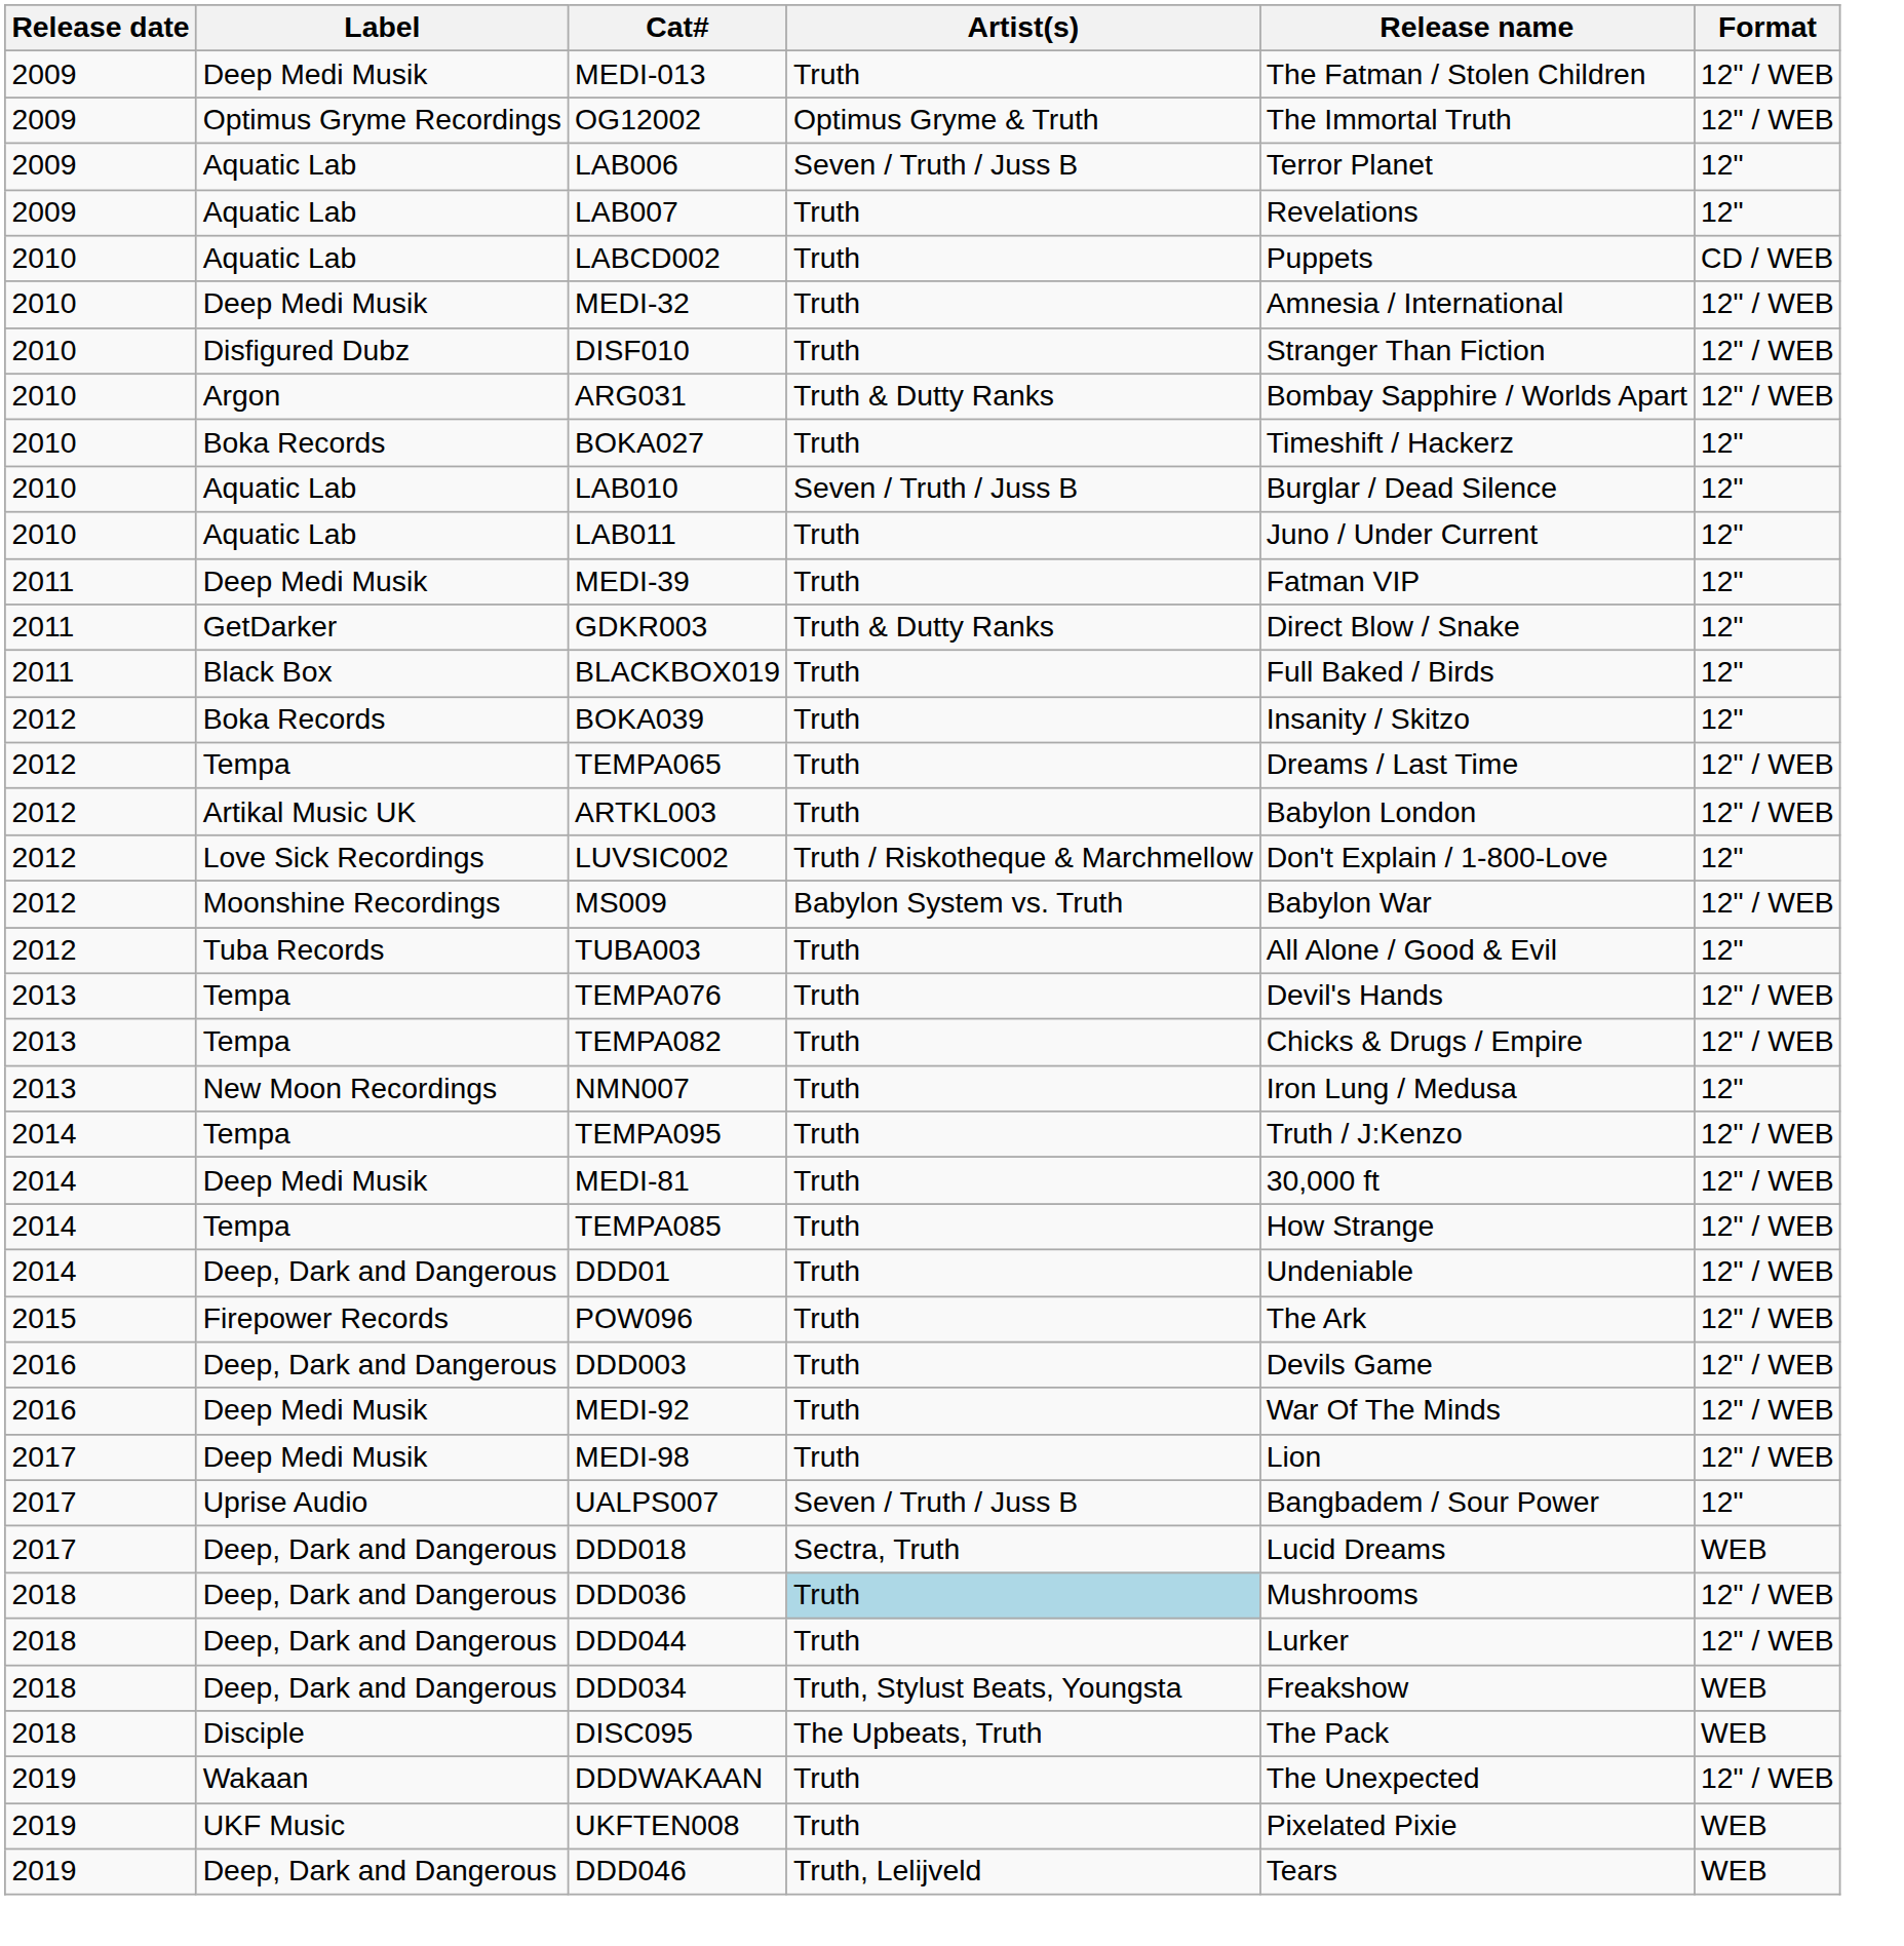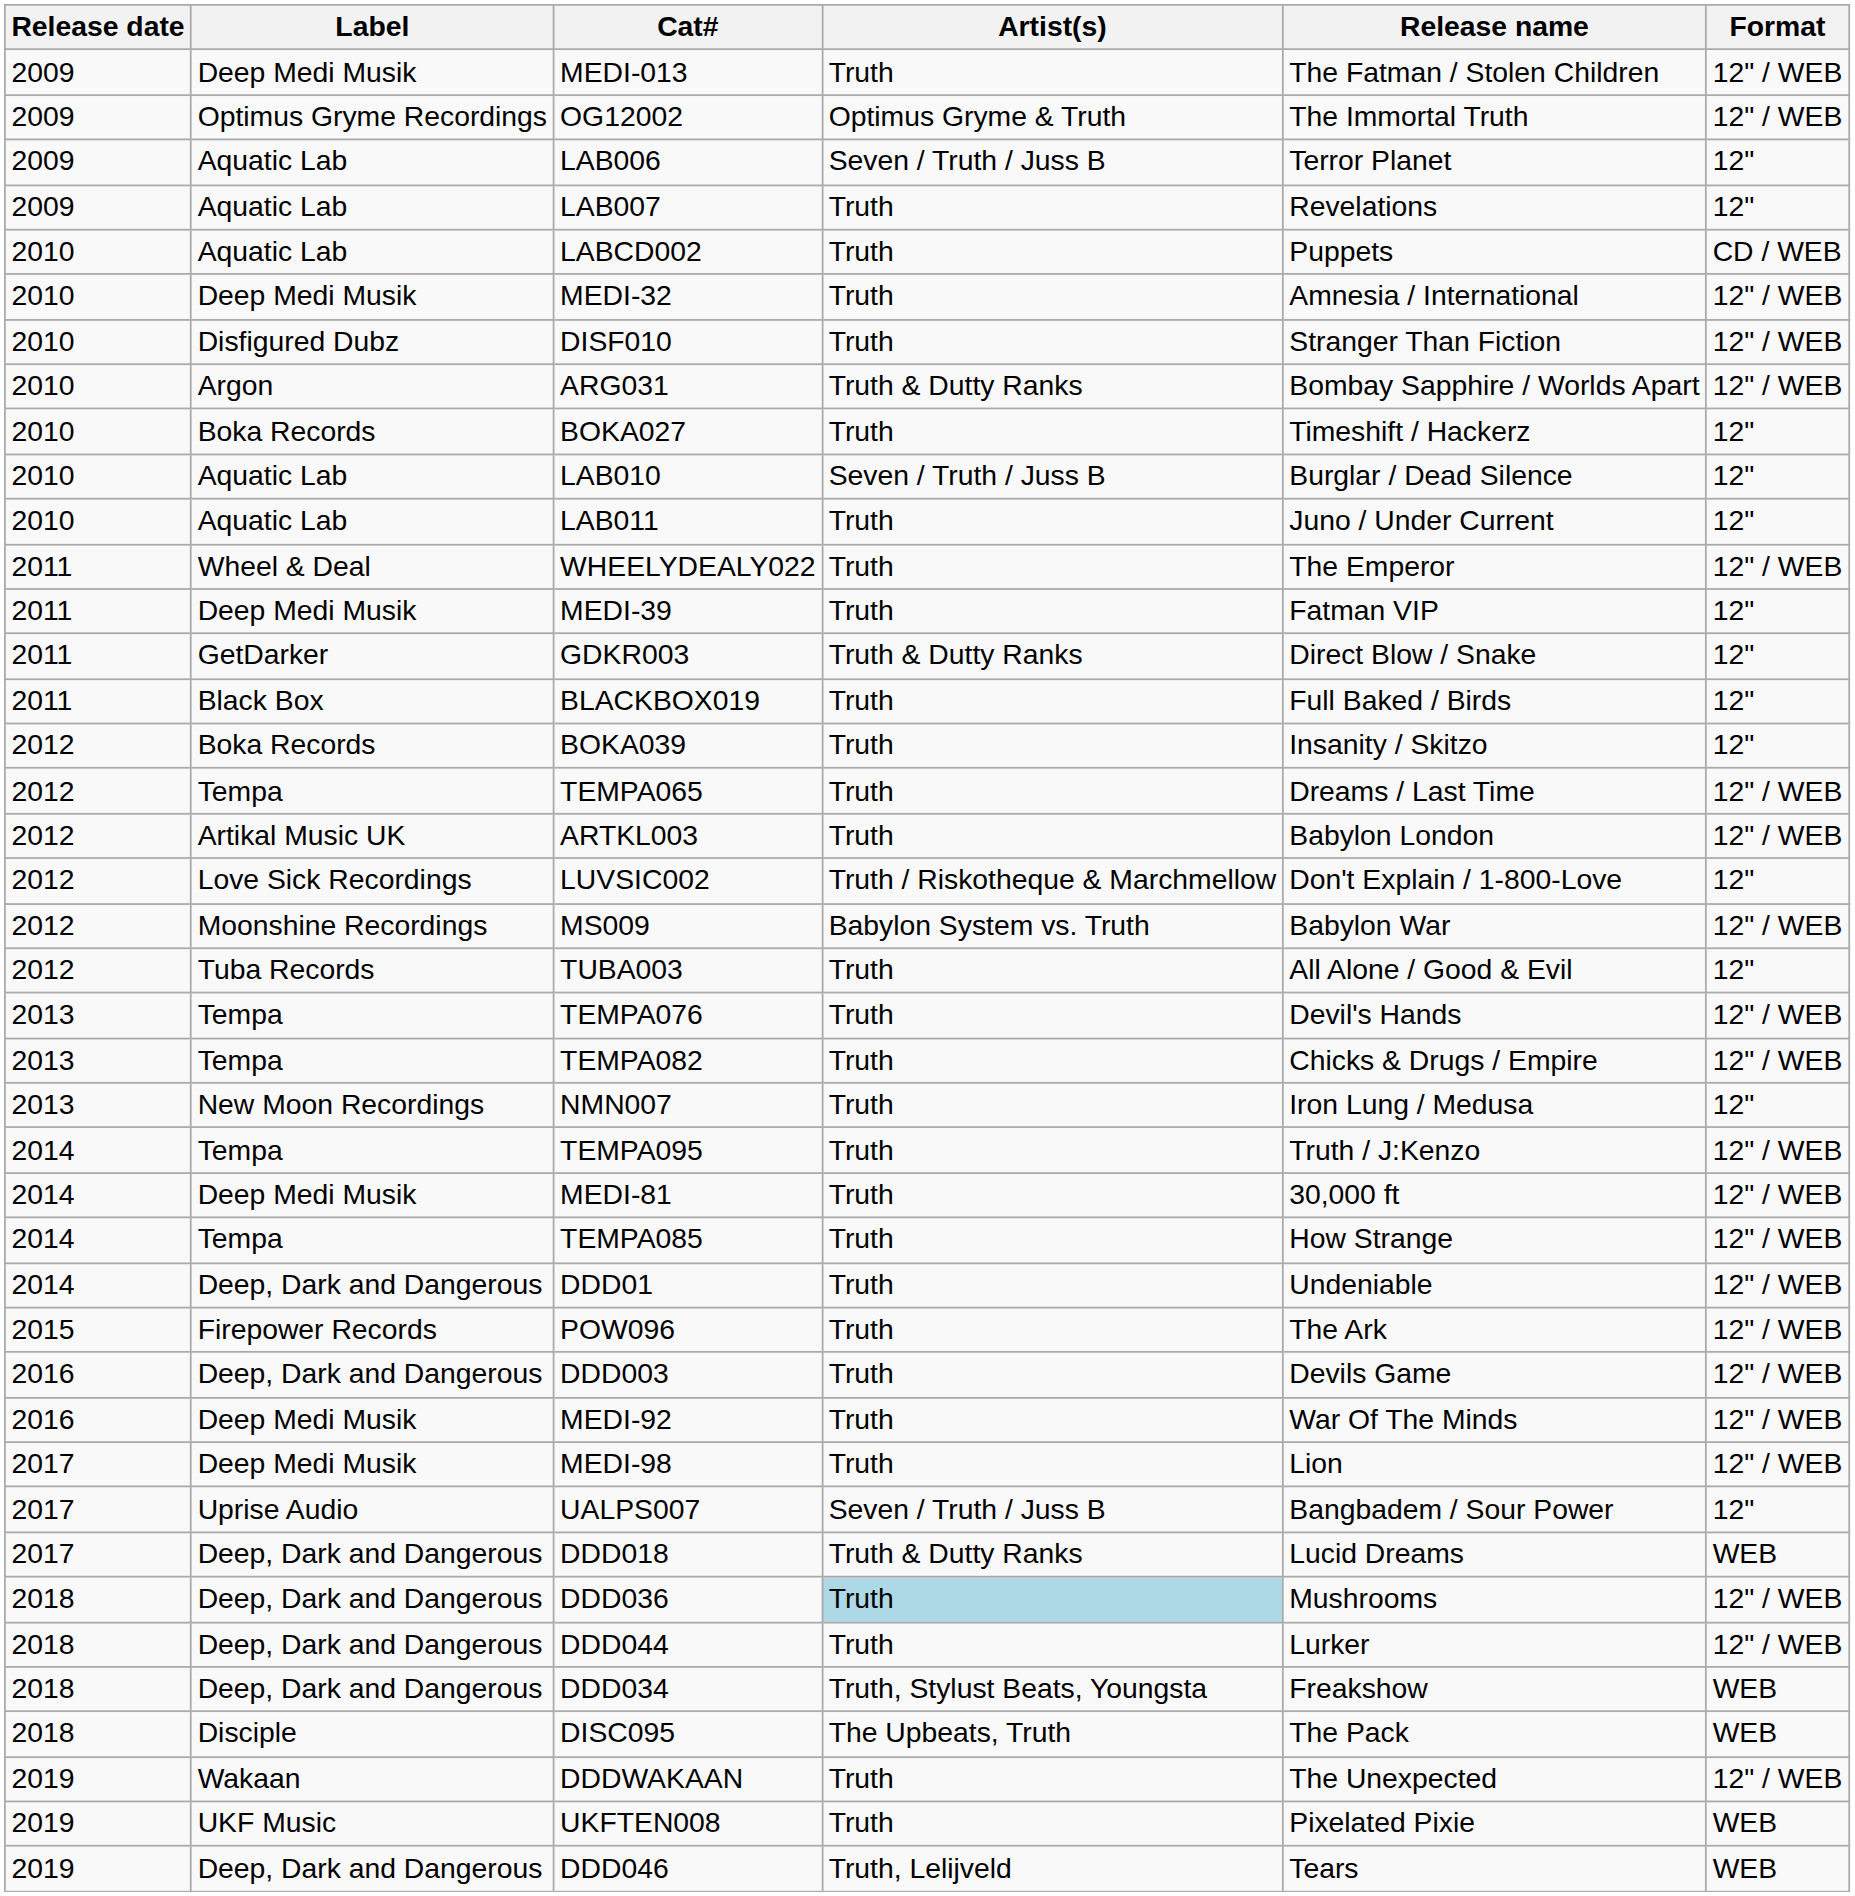+ row: 2011 | Wheel & Deal | WHEELYDEALY022 | Truth | The Emperor | 12" / WEB
DDD018 | Artist(s): Sectra, Truth -> Truth & Dutty Ranks
